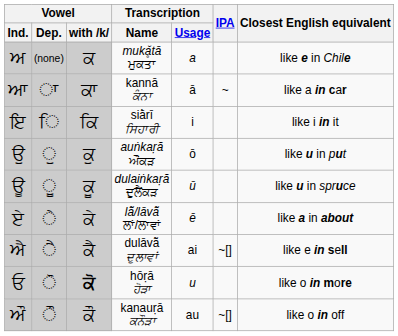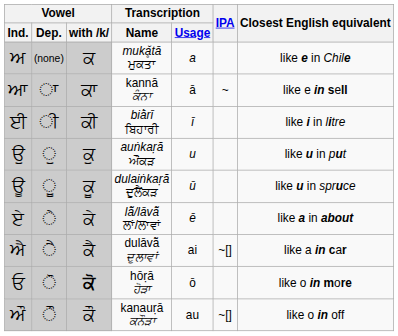kannā ਕੰਨਾ | Closest English equivalent: like a in car -> like e in sell
- row: ਇ | ਿ | ਕਿ | siā̀rī ਸਿਹਾਰੀ | i | like i in it
+ row: ਈ | ੀ | ਕੀ | biā̀rī ਬਿਹਾਰੀ | ī | like i in litre
auṅkaṛă ਔਂਕੜ | Transcription / Usage: ō -> u
dulāvā̃ ਦੁਲਾਵਾਂ | Closest English equivalent: like e in sell -> like a in car
hōṛā ਹੋੜਾ | Transcription / Usage: u -> ō
